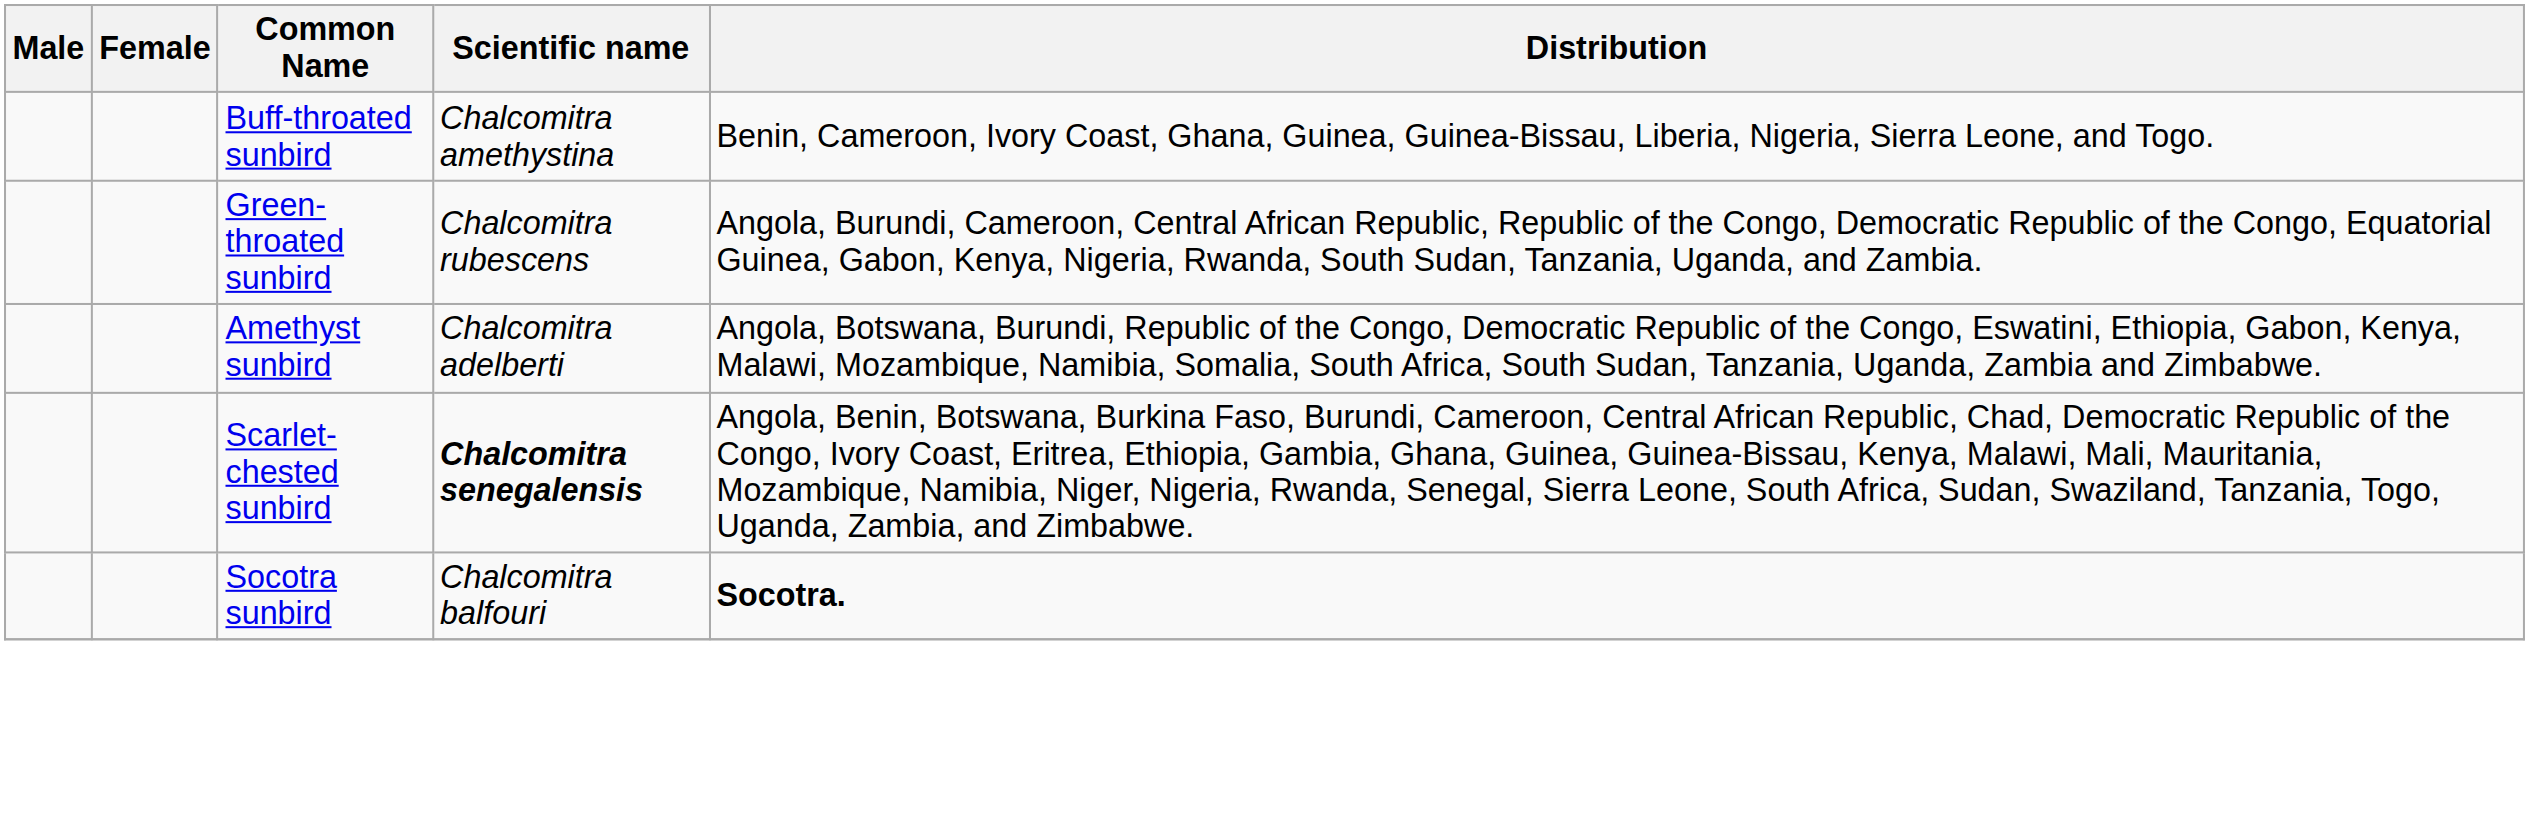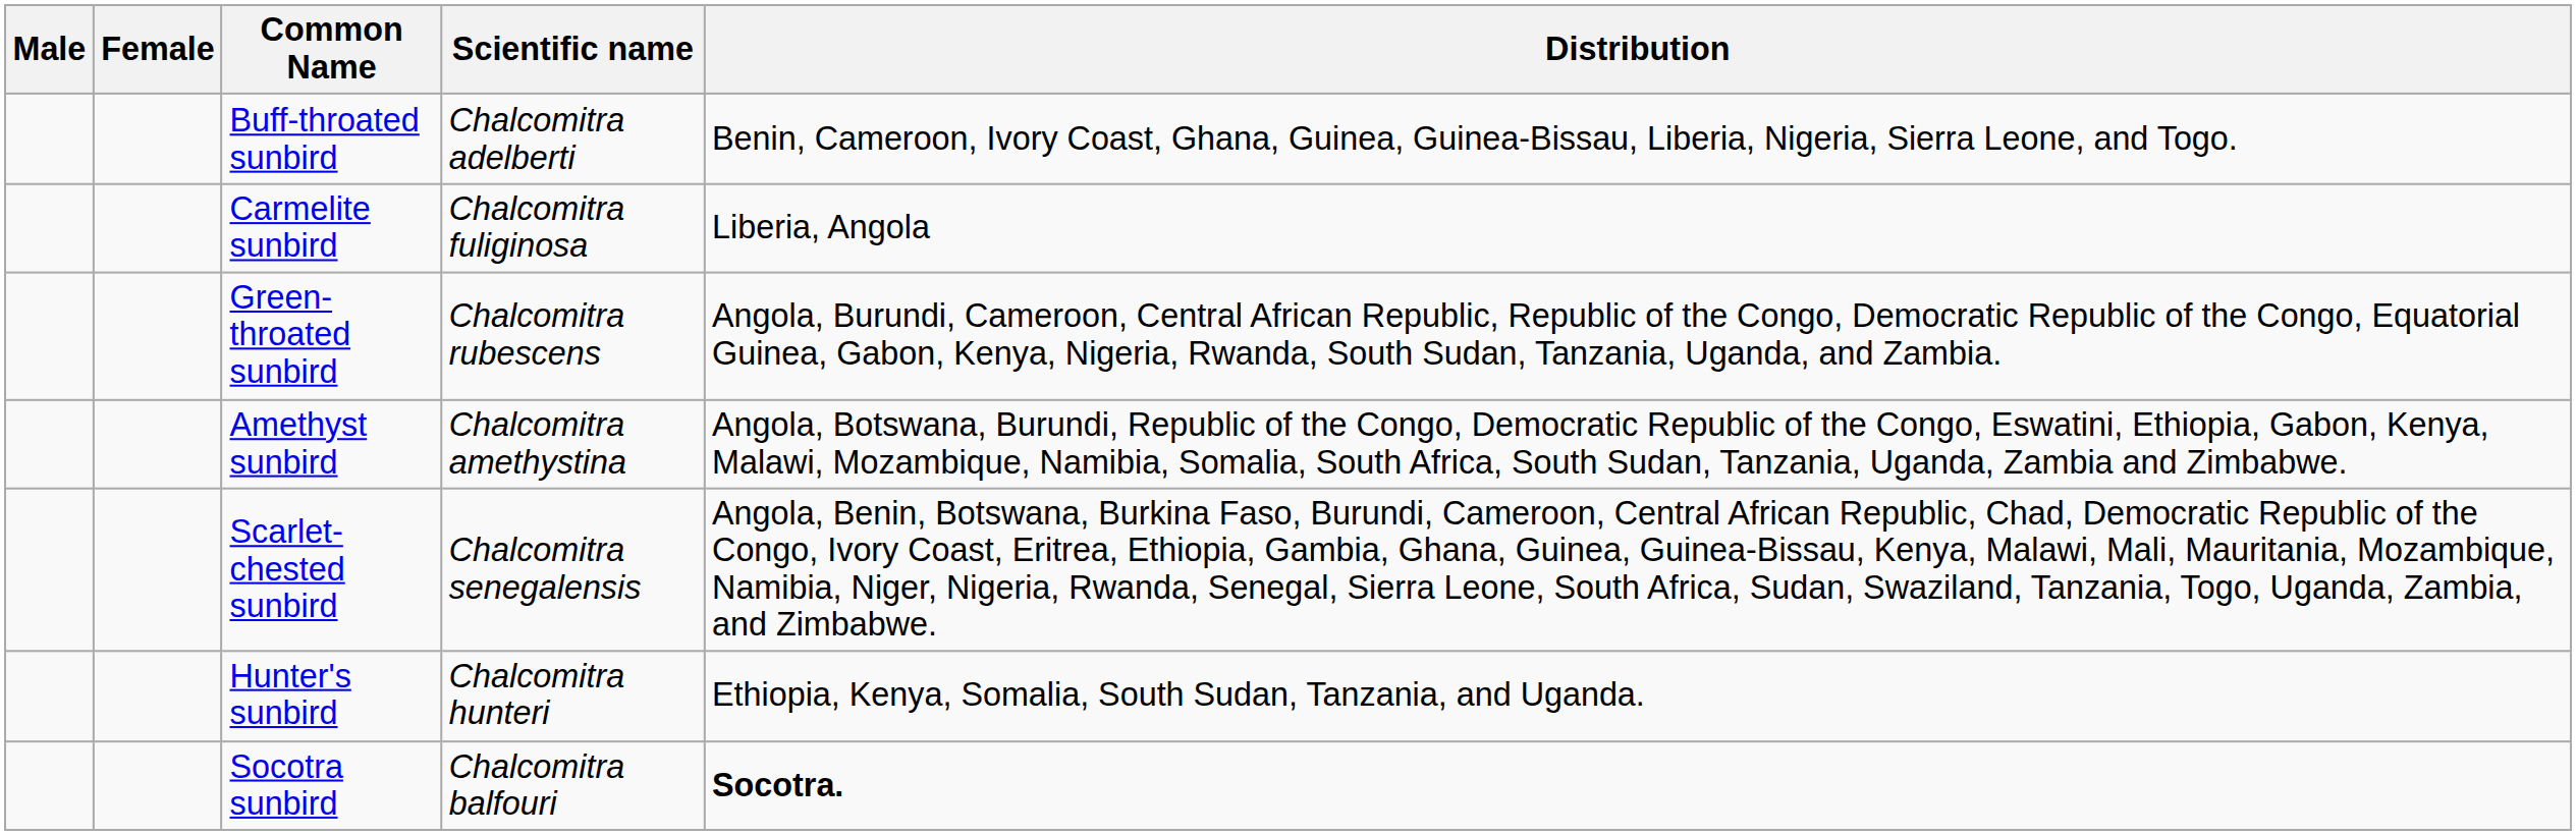Buff-throated sunbird | Scientific name: Chalcomitra amethystina -> Chalcomitra adelberti
+ row: Carmelite sunbird | Chalcomitra fuliginosa | Liberia, Angola
Amethyst sunbird | Scientific name: Chalcomitra adelberti -> Chalcomitra amethystina
Scarlet-chested sunbird | Scientific name: bold -> normal
+ row: Hunter's sunbird | Chalcomitra hunteri | Ethiopia, Kenya, Somalia, South Sudan, Tanzania, and Uganda.
